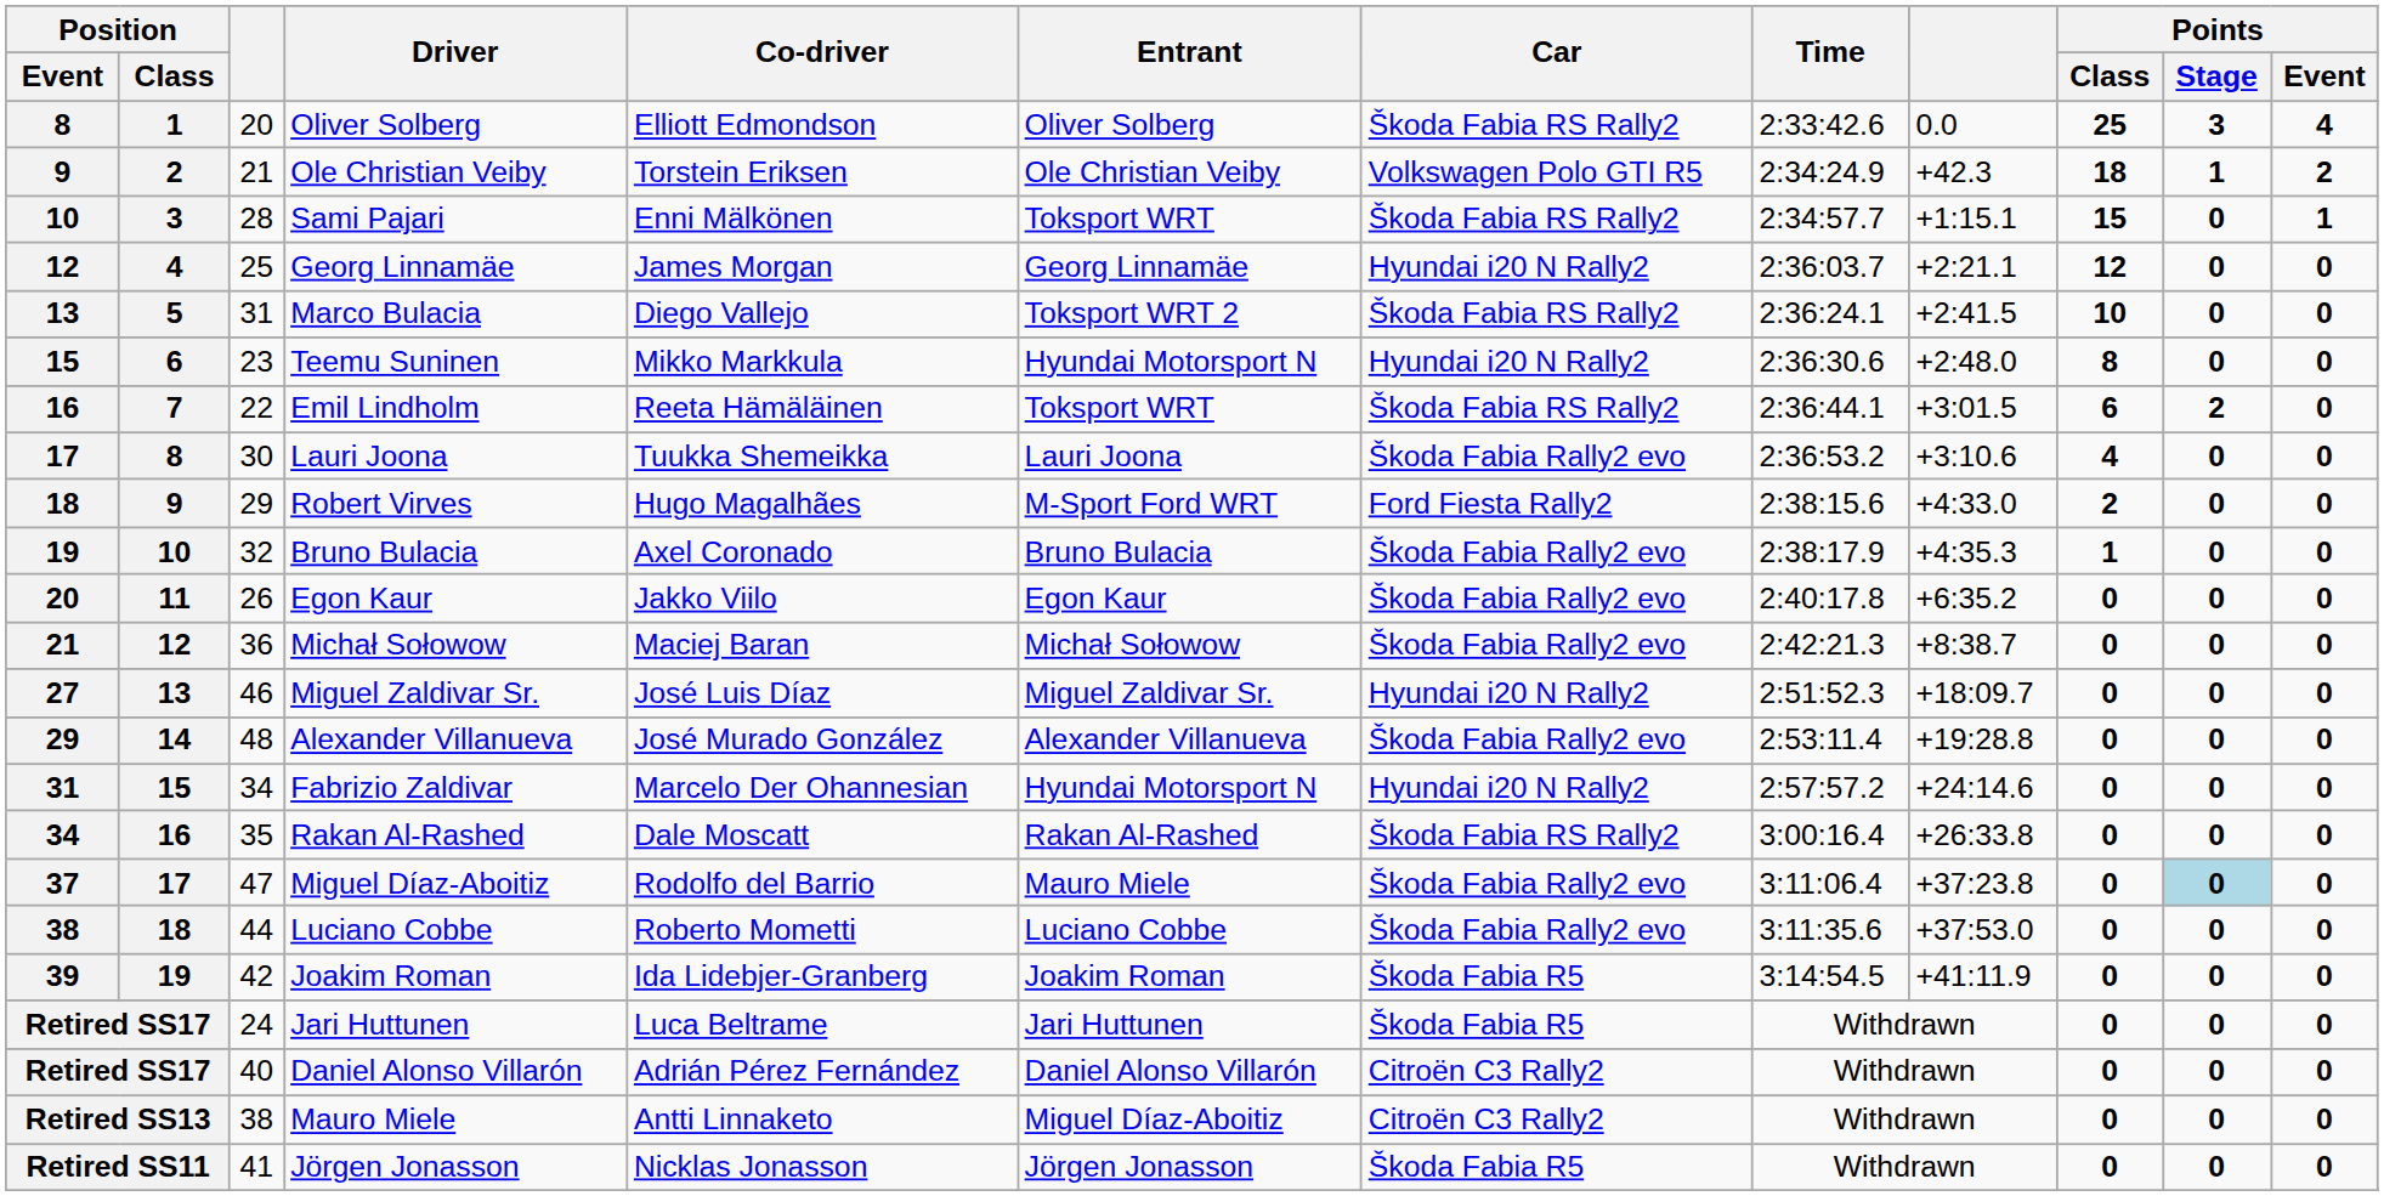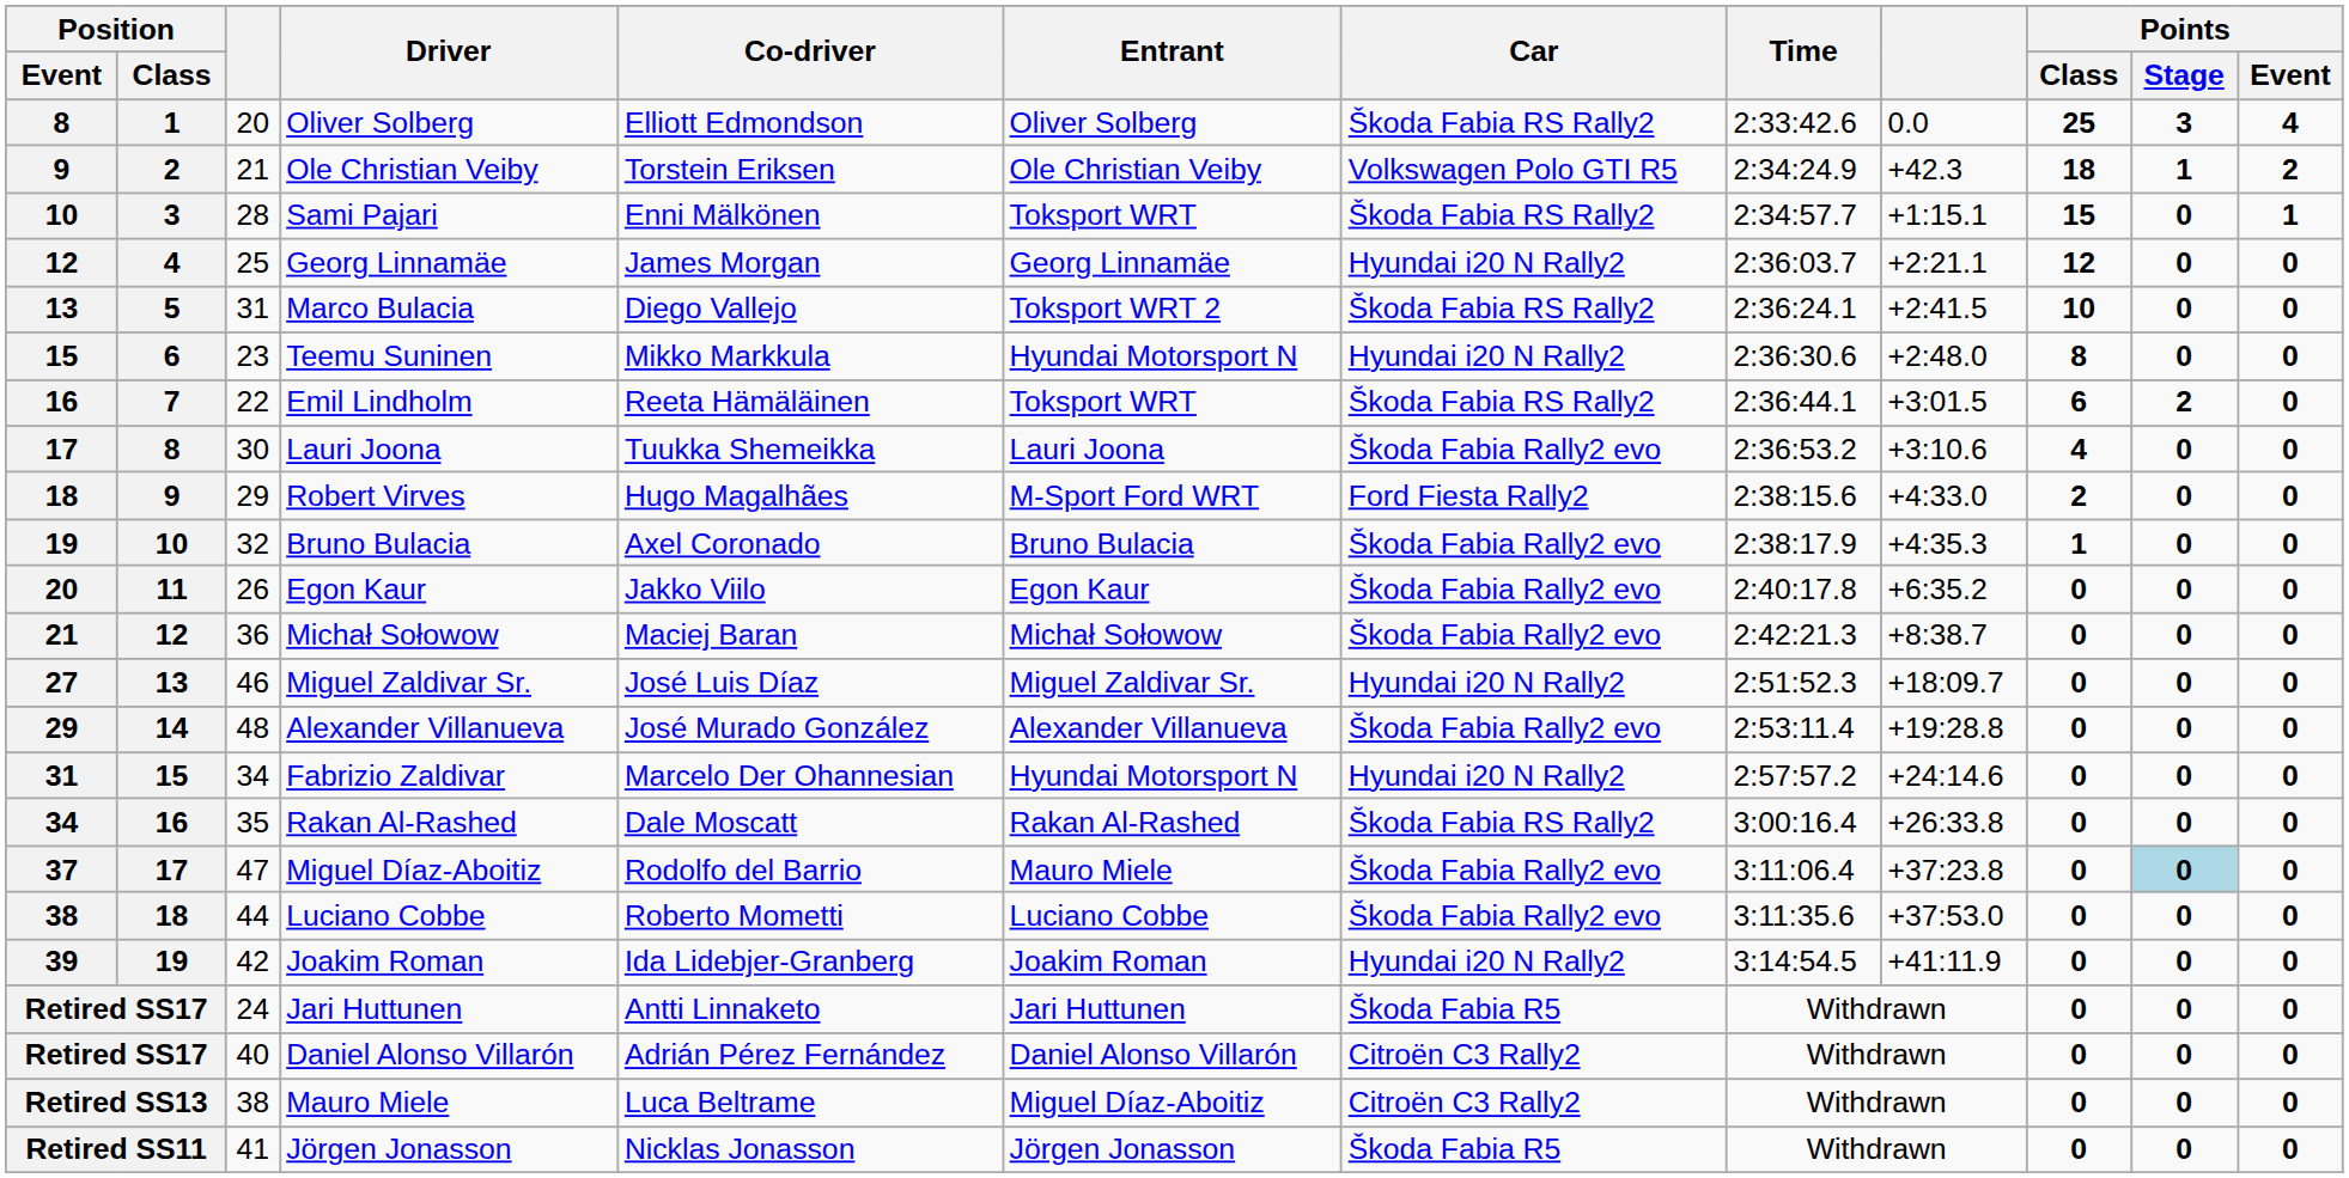39 | Car: Škoda Fabia R5 -> Hyundai i20 N Rally2
Retired SS17 / Jari Huttunen | Co-driver: Luca Beltrame -> Antti Linnaketo
Retired SS13 | Co-driver: Antti Linnaketo -> Luca Beltrame
